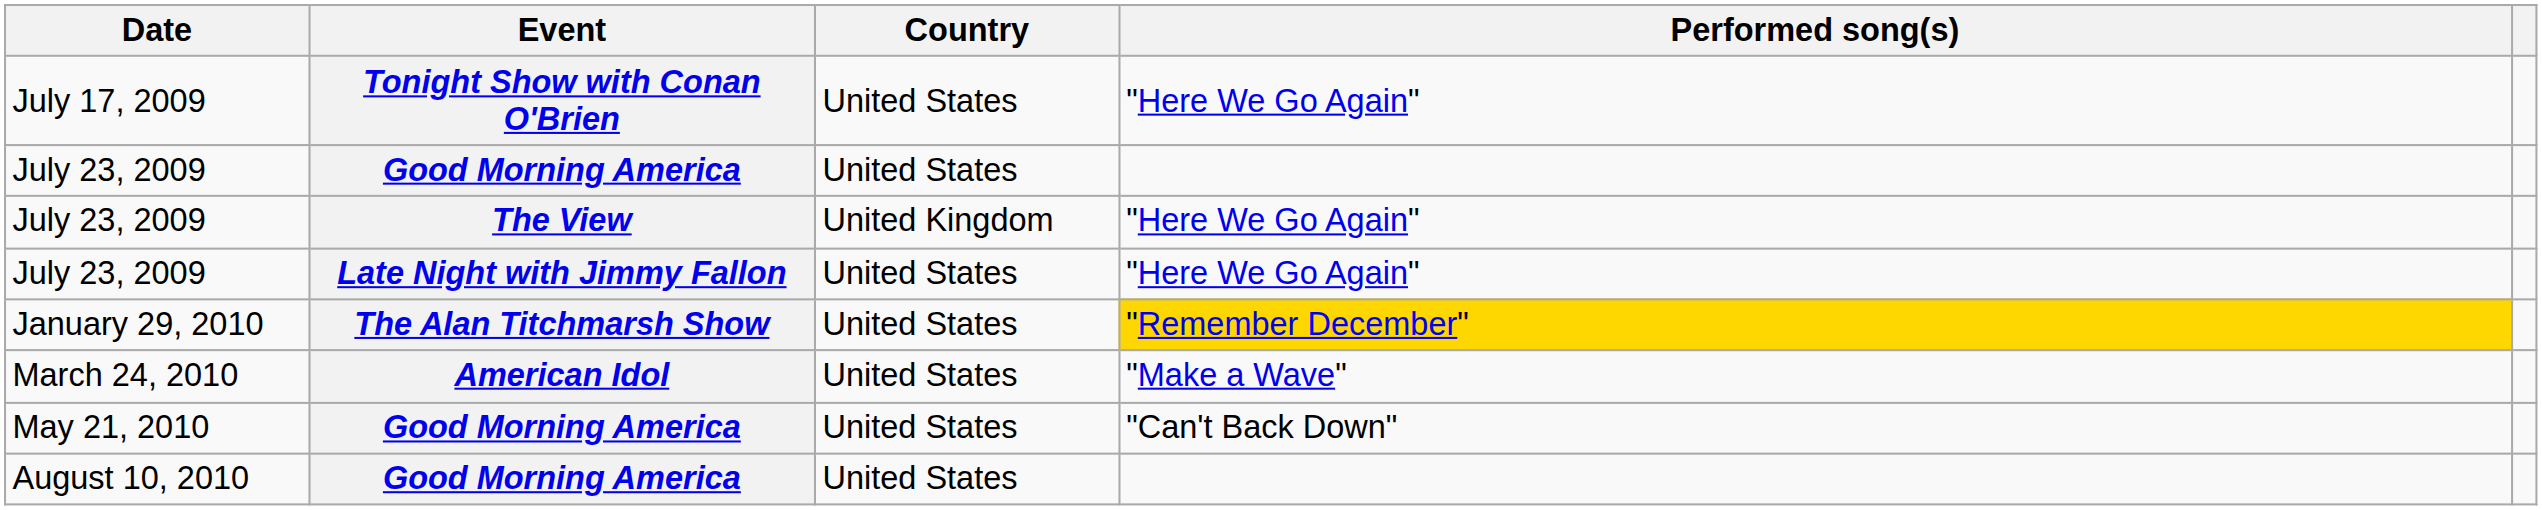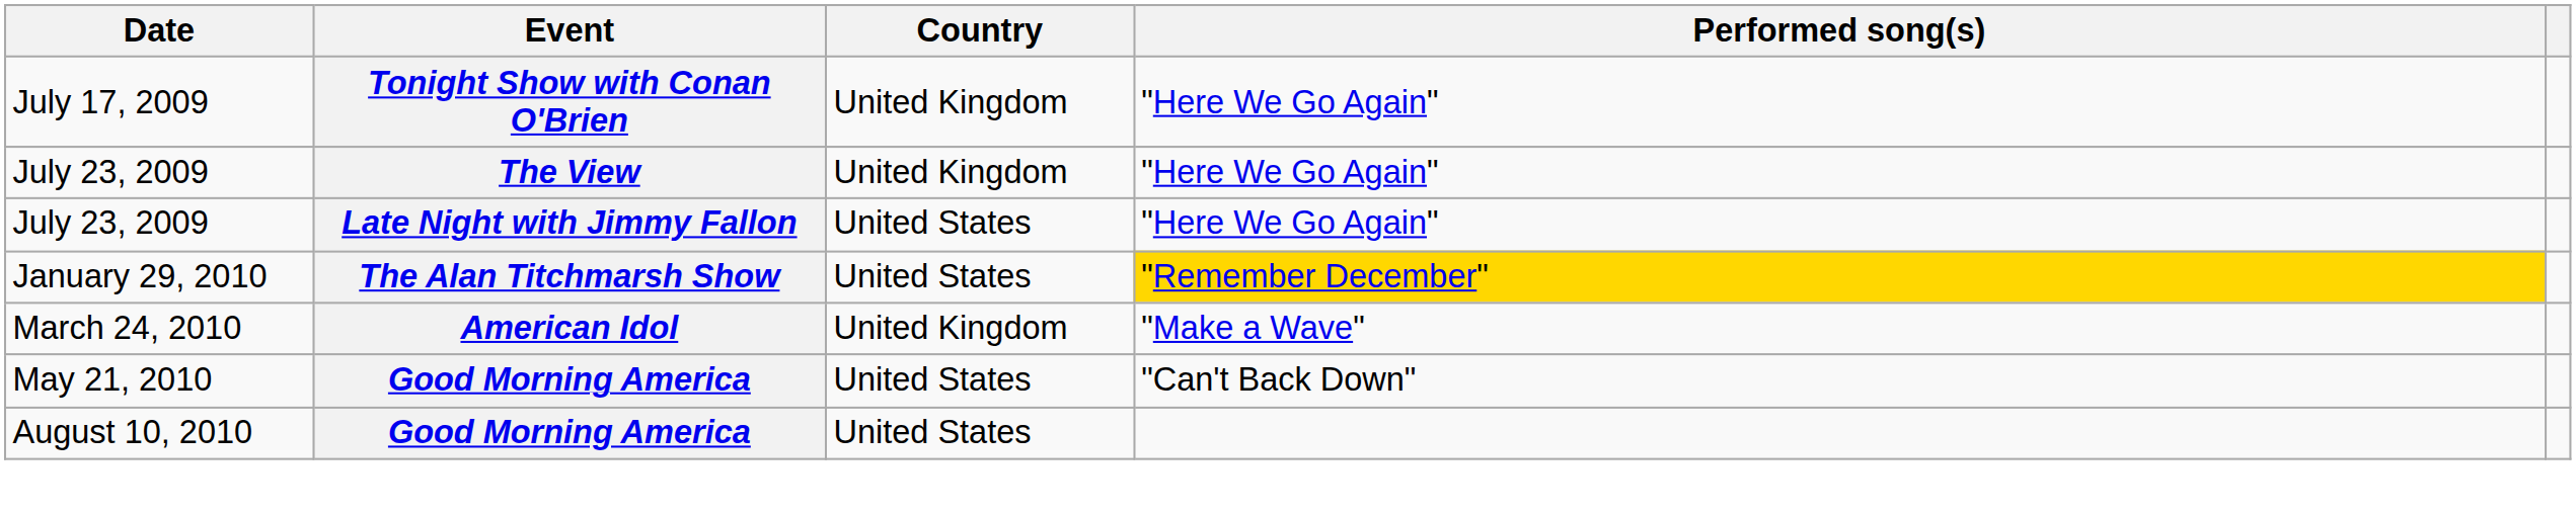July 17, 2009 | Country: United States -> United Kingdom
- row: July 23, 2009 | Good Morning America | United States
March 24, 2010 | Country: United States -> United Kingdom
